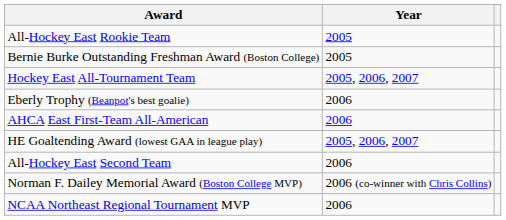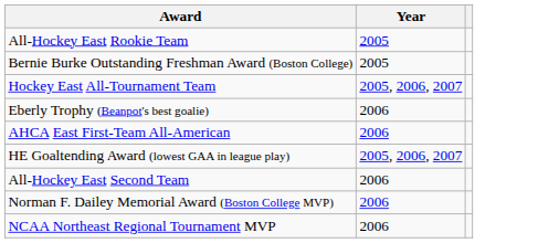Norman F. Dailey Memorial Award (Boston College MVP) | Year: 2006 (co-winner with Chris Collins) -> 2006
